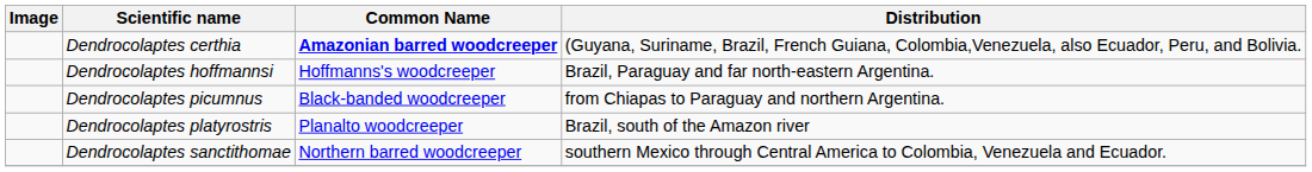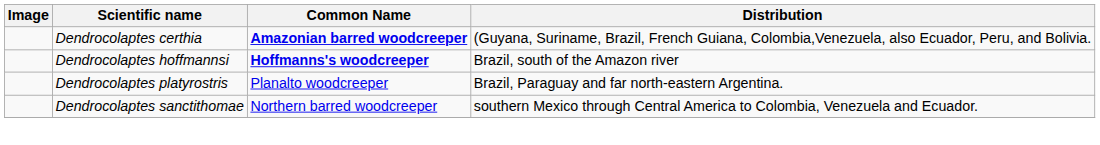Dendrocolaptes hoffmannsi | Common Name: normal -> bold
Dendrocolaptes hoffmannsi | Distribution: Brazil, Paraguay and far north-eastern Argentina. -> Brazil, south of the Amazon river
- row: Dendrocolaptes picumnus | Black-banded woodcreeper | from Chiapas to Paraguay and northern Argentina.
Dendrocolaptes platyrostris | Distribution: Brazil, south of the Amazon river -> Brazil, Paraguay and far north-eastern Argentina.
